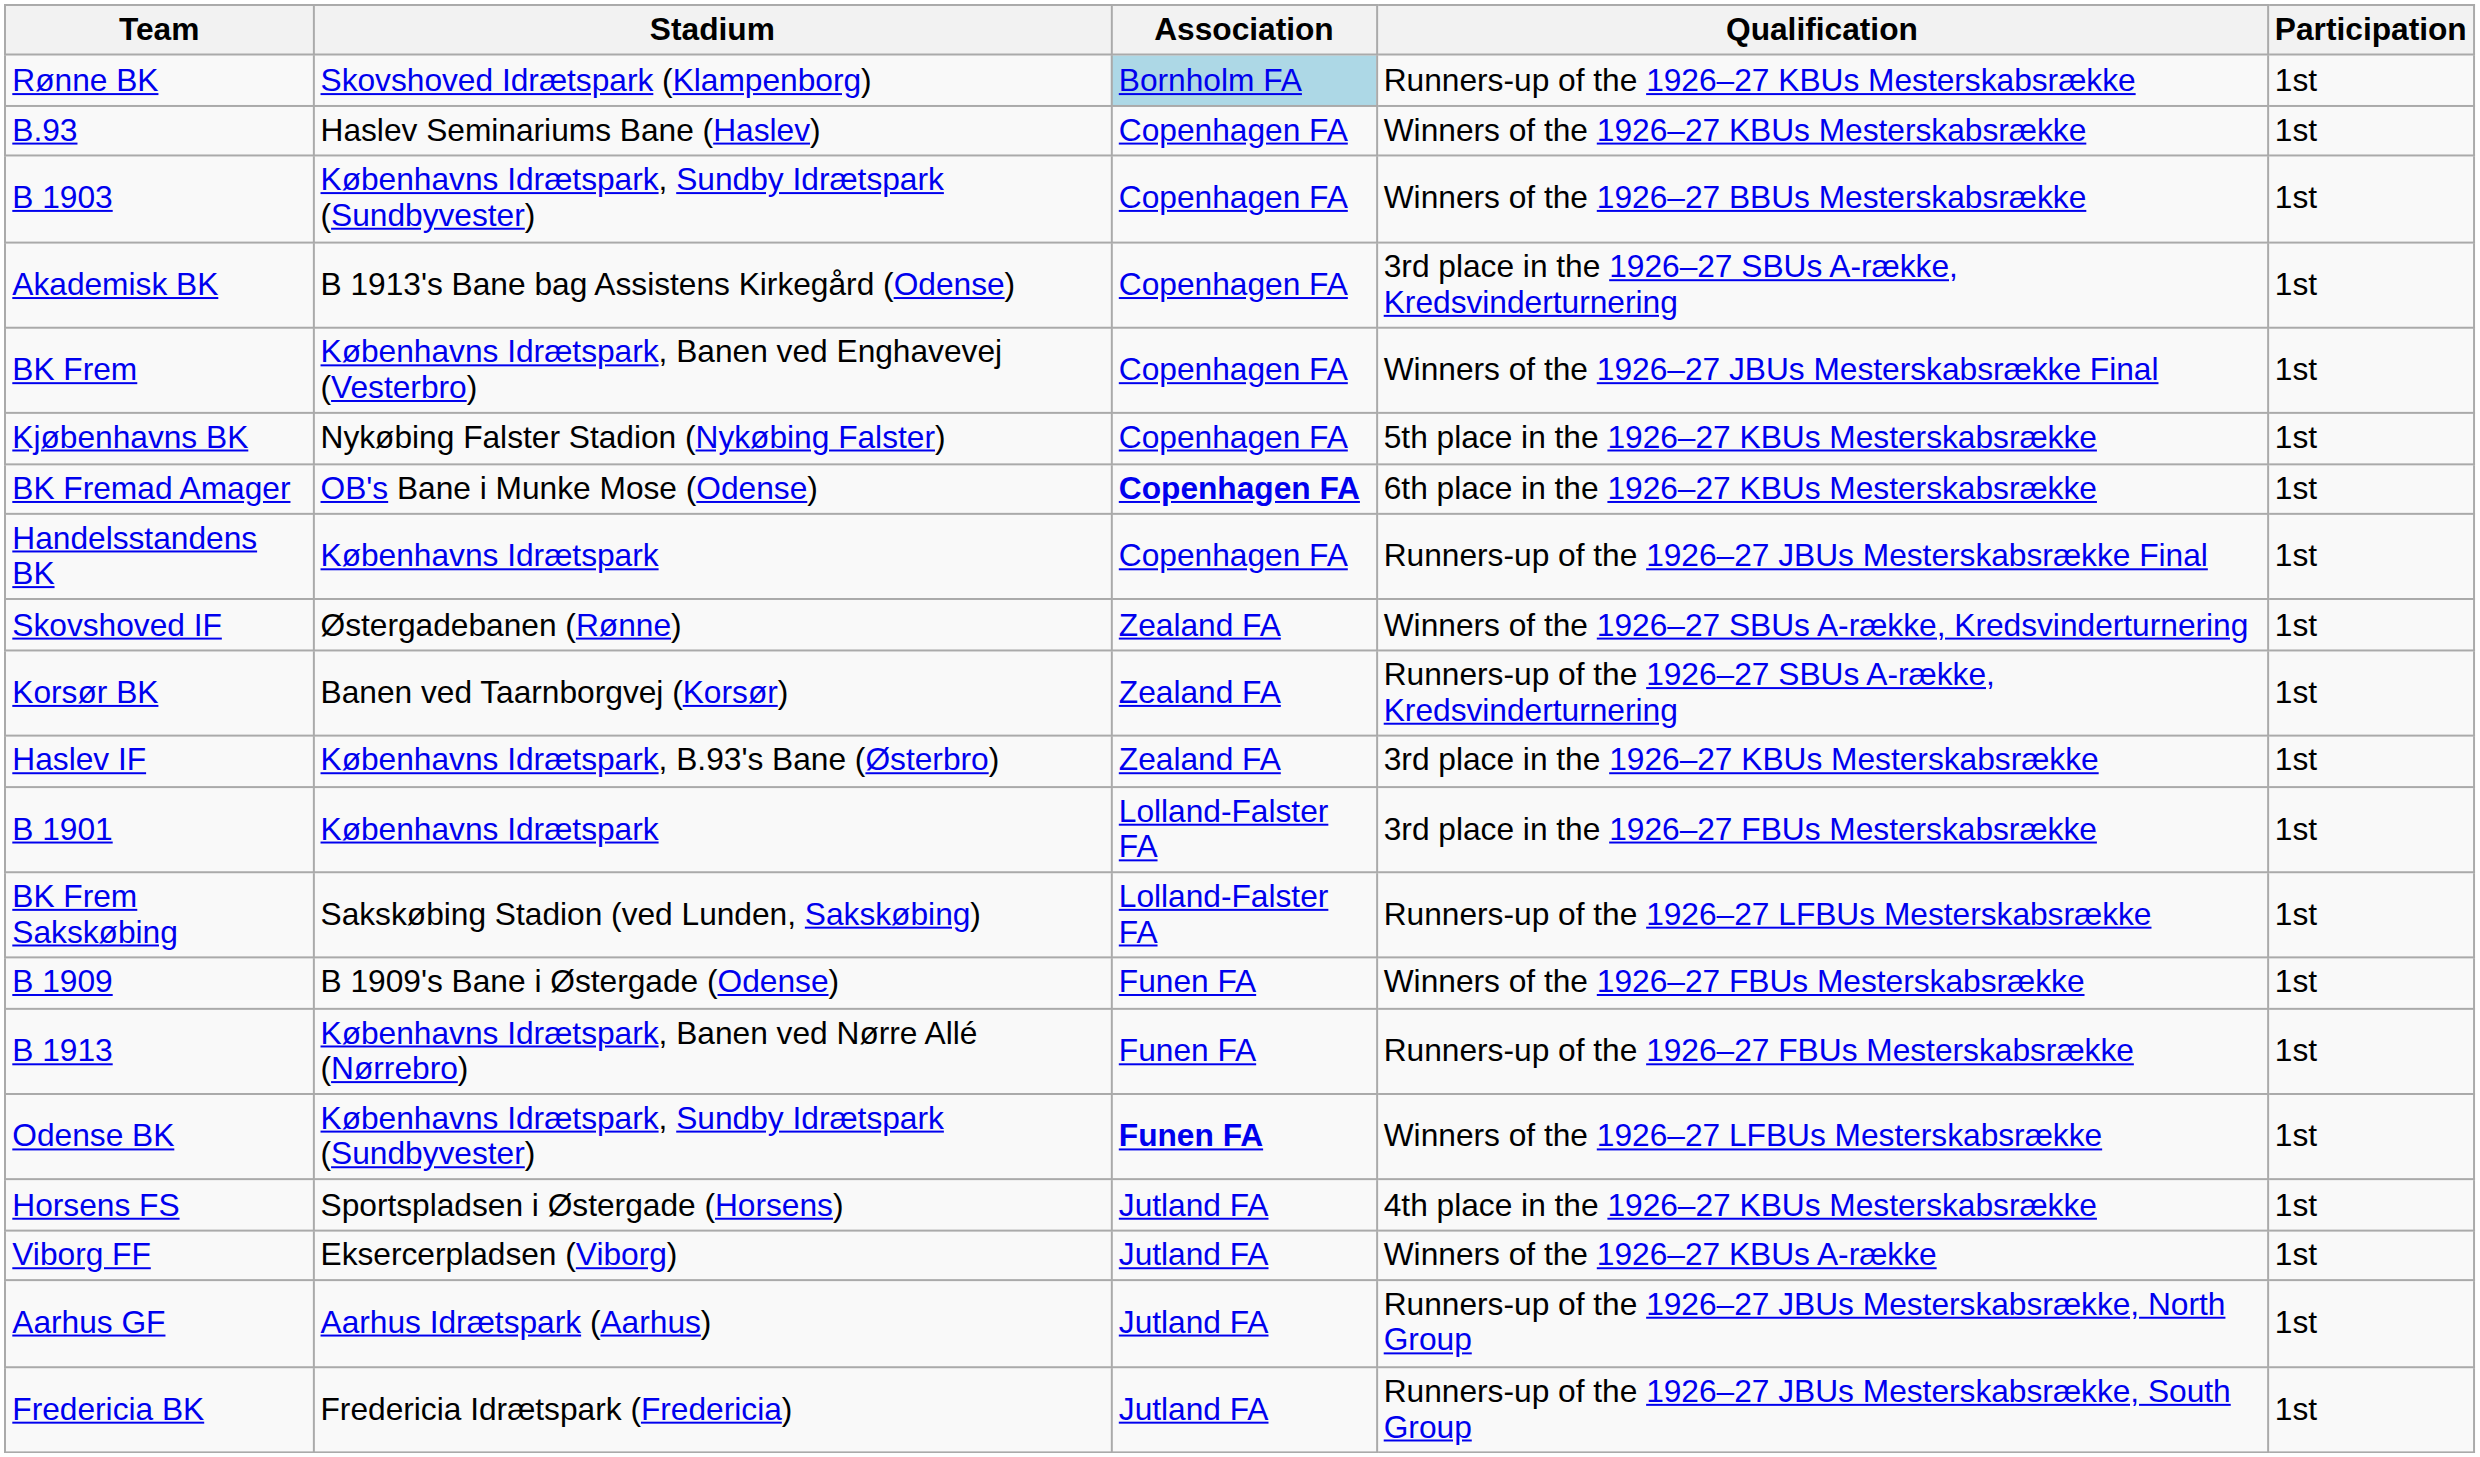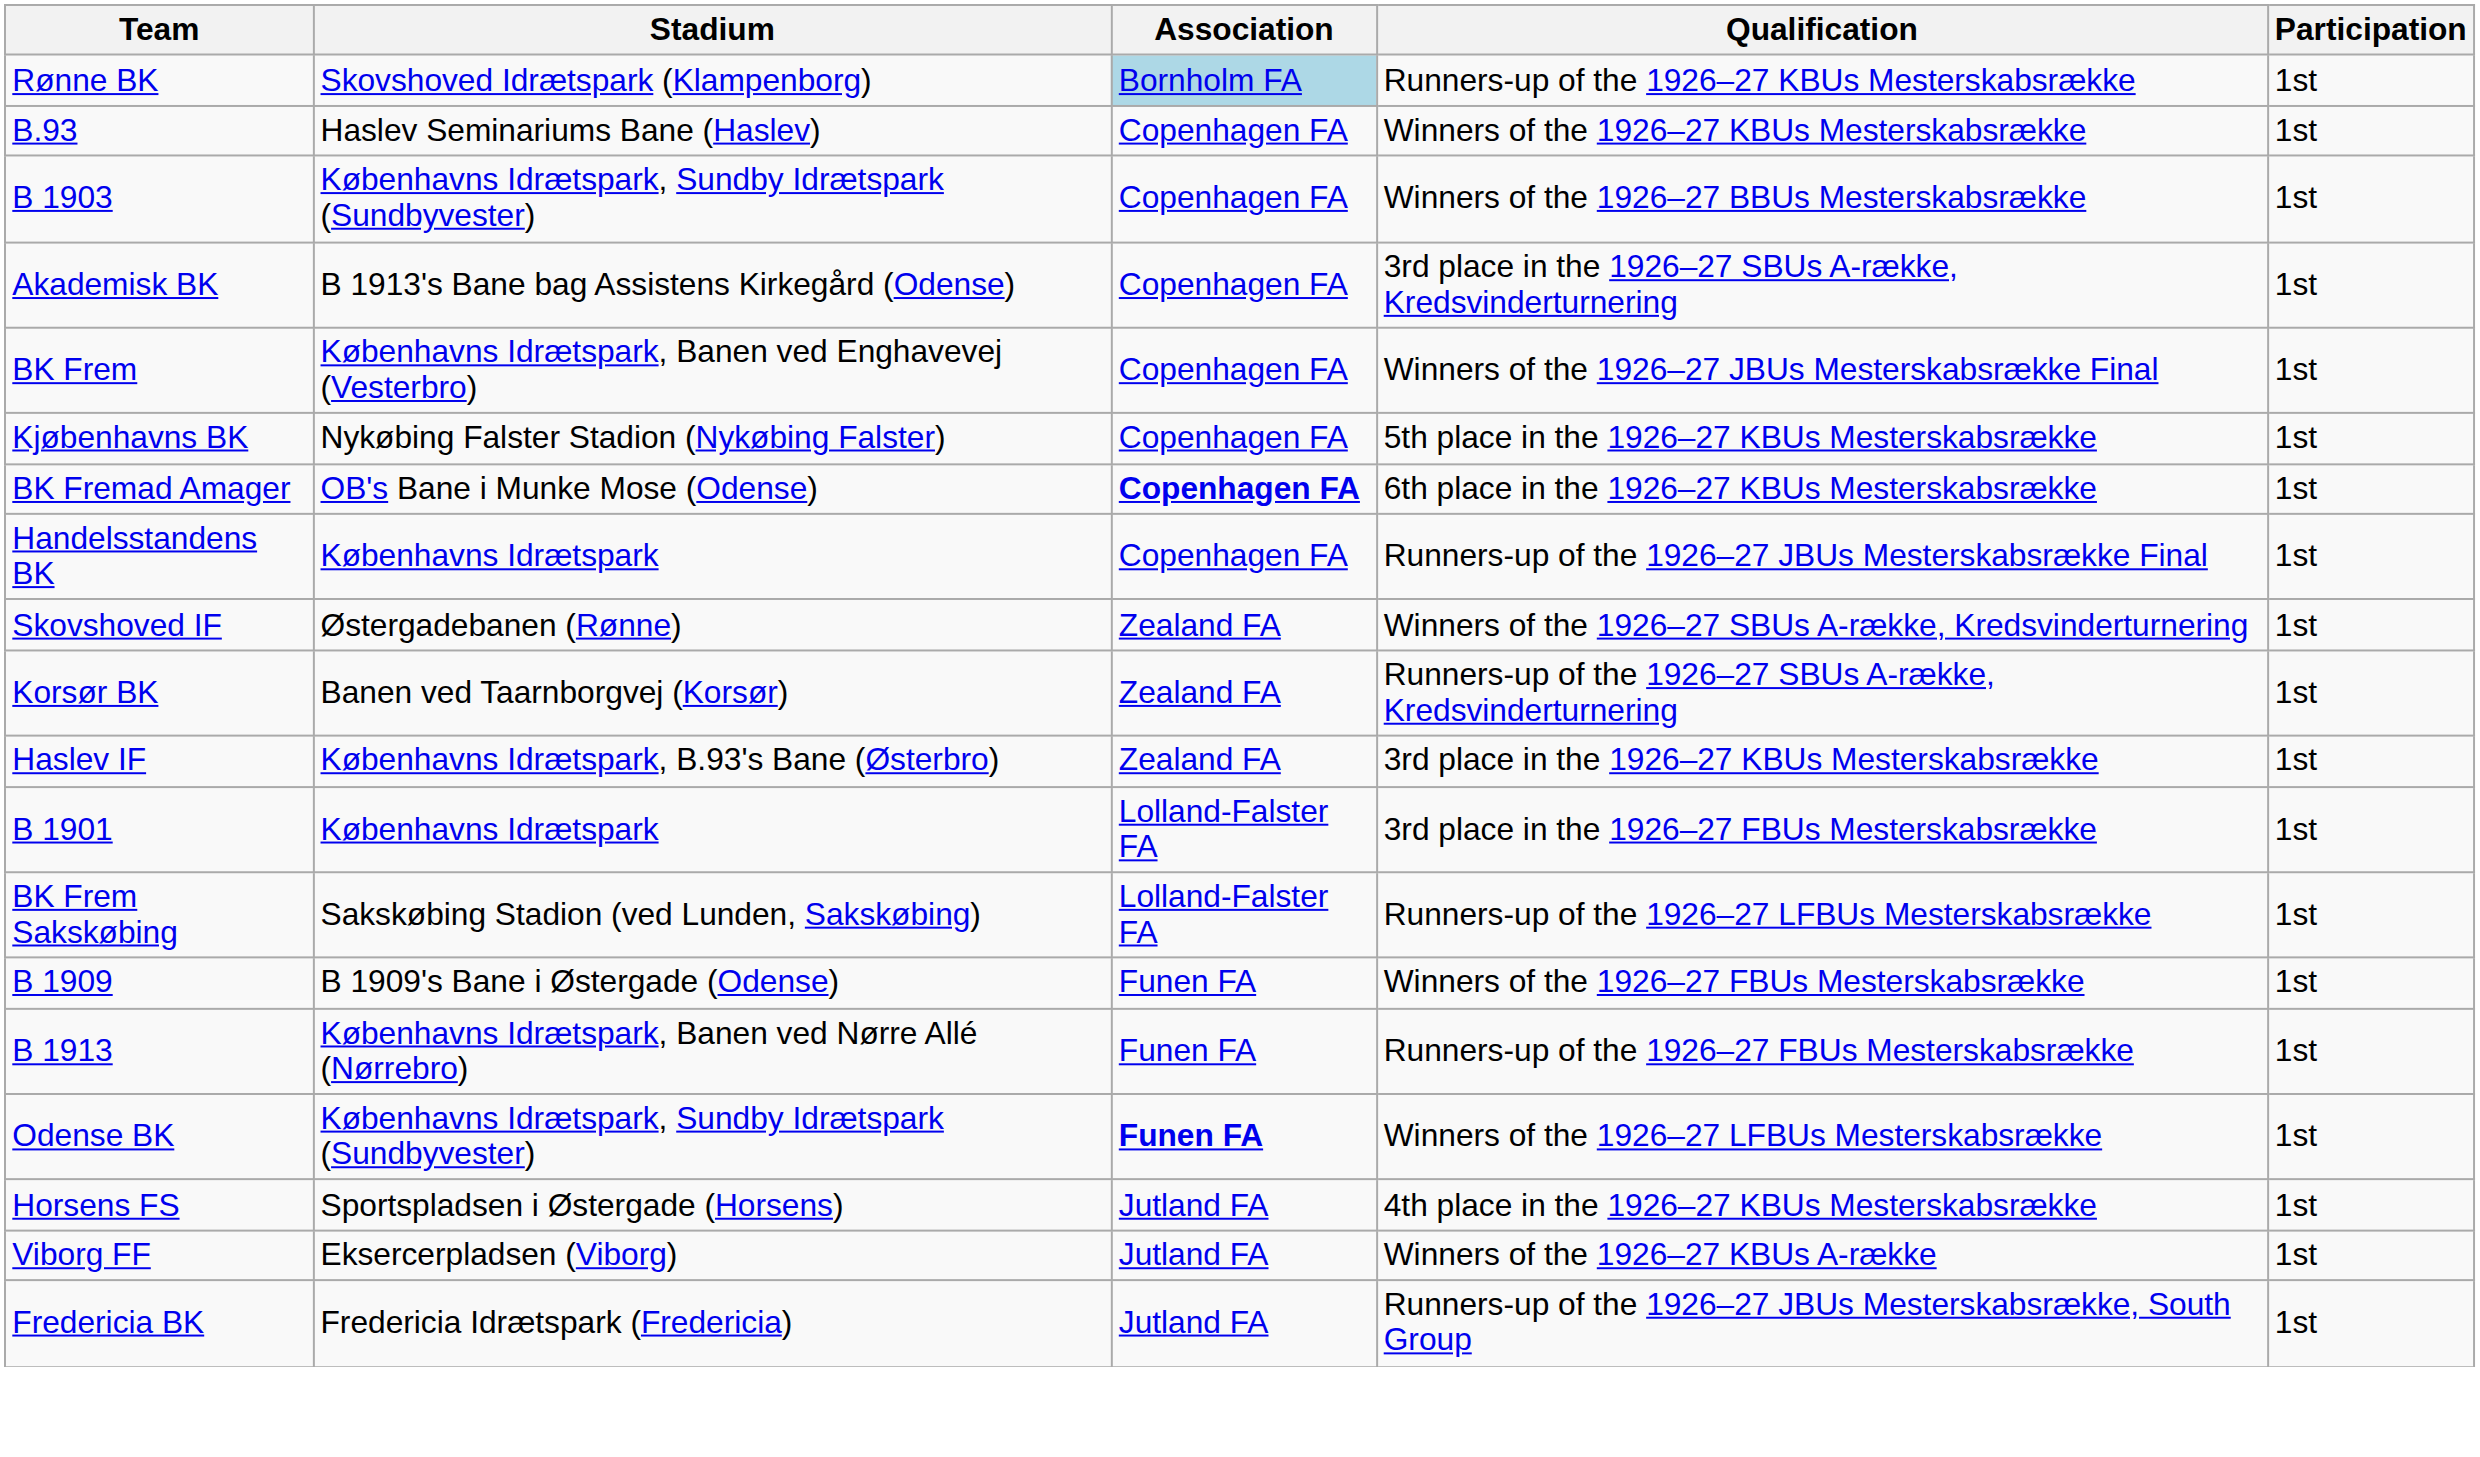- row: Aarhus GF | Aarhus Idrætspark (Aarhus) | Jutland FA | Runners-up of the 1926–27 JBUs Mesterskabsrække, North Group | 1st
